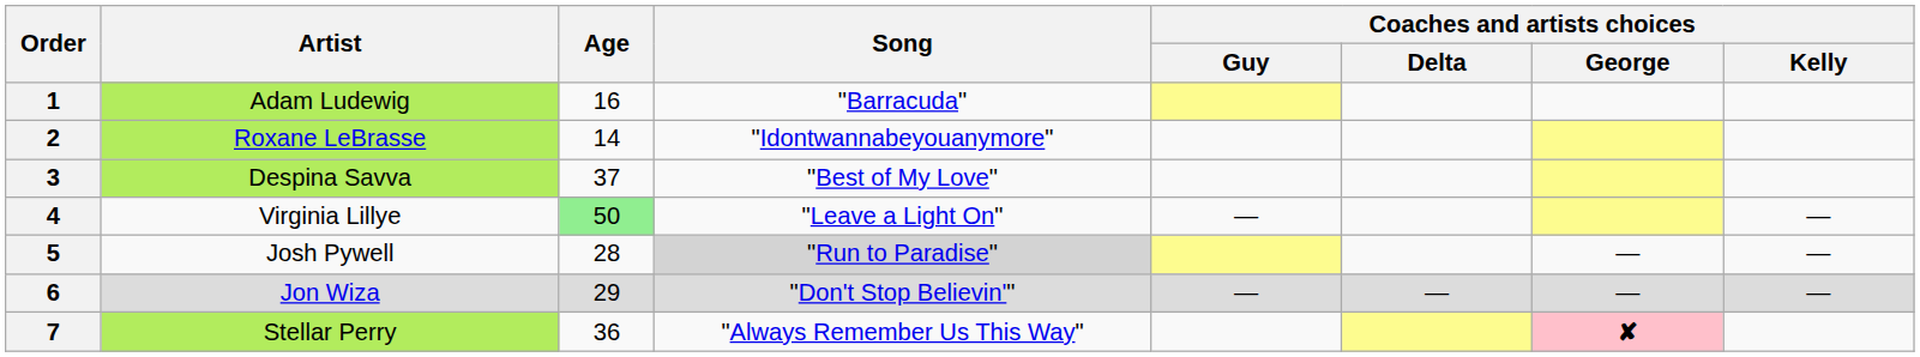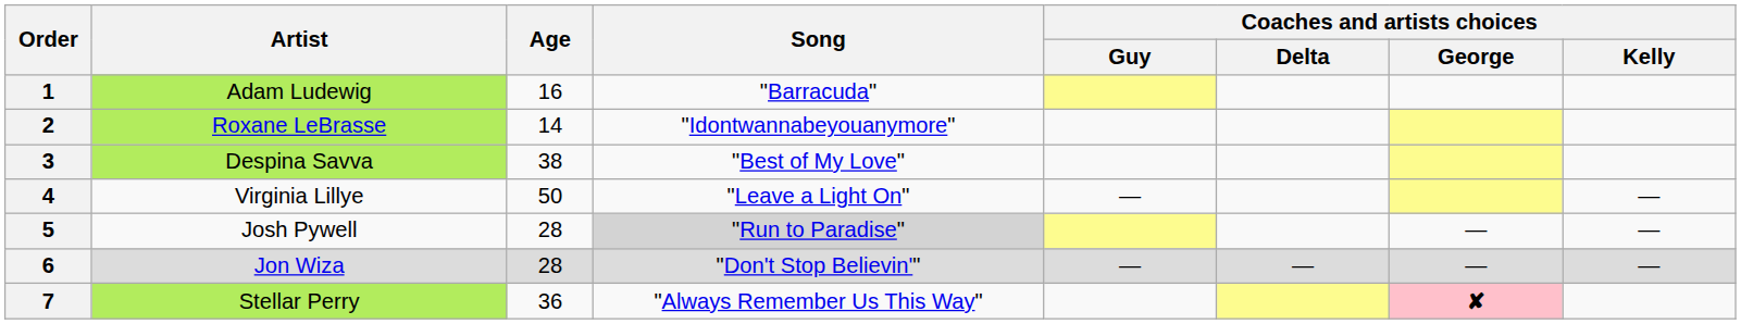3 | Age: 37 -> 38
4 | Age: lightgreen background -> no background
6 | Age: 29 -> 28
